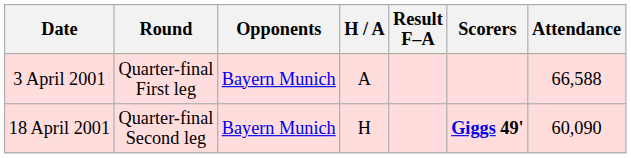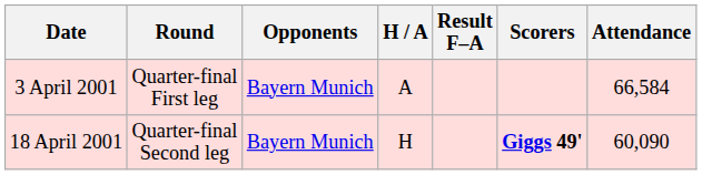3 April 2001 | Attendance: 66,588 -> 66,584
